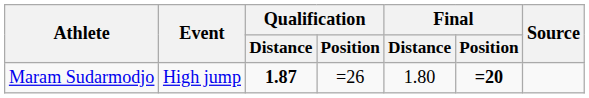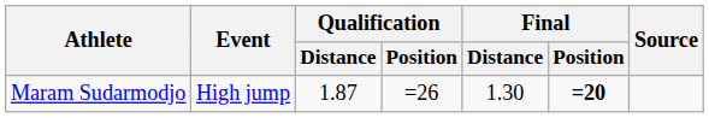Maram Sudarmodjo | Qualification / Distance: bold -> normal
Maram Sudarmodjo | Final / Distance: 1.80 -> 1.30
